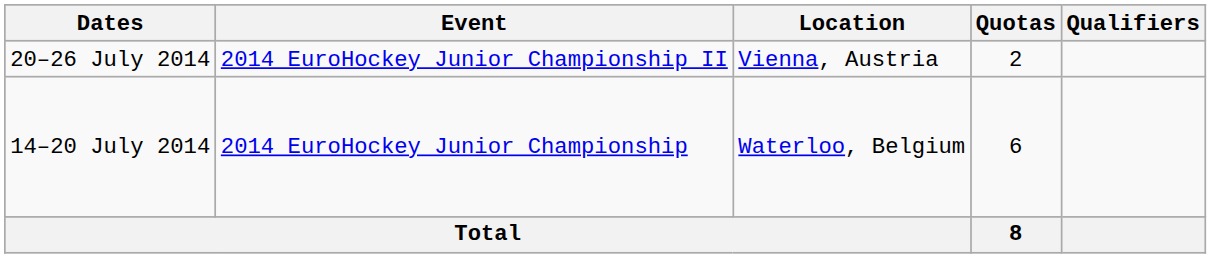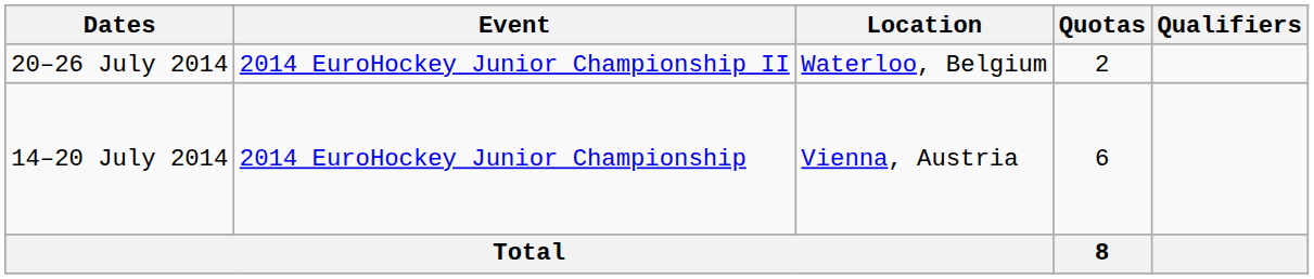20–26 July 2014 | Location: Vienna, Austria -> Waterloo, Belgium
14–20 July 2014 | Location: Waterloo, Belgium -> Vienna, Austria
